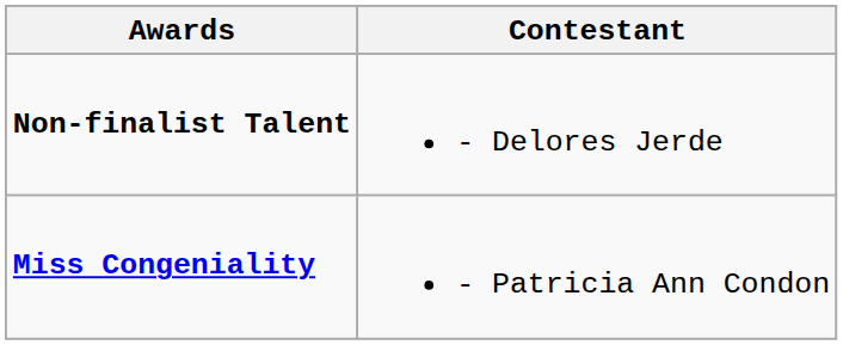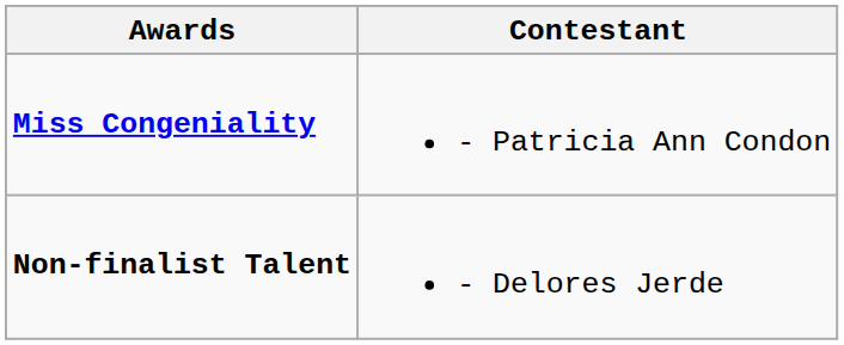rows swapped: Miss Congeniality <-> Non-finalist Talent
